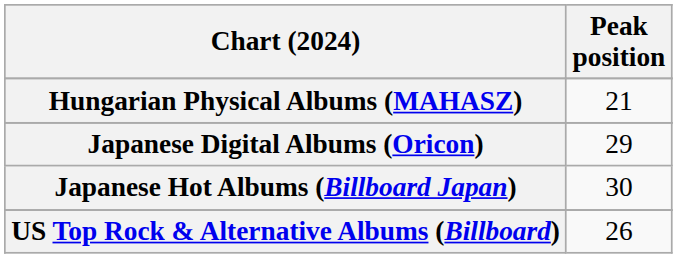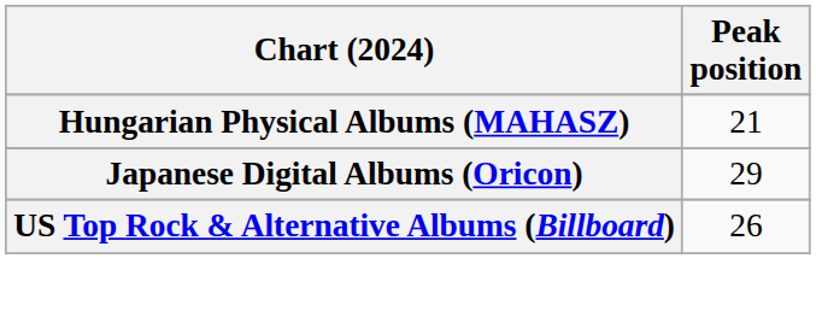- row: Japanese Hot Albums (Billboard Japan) | 30
